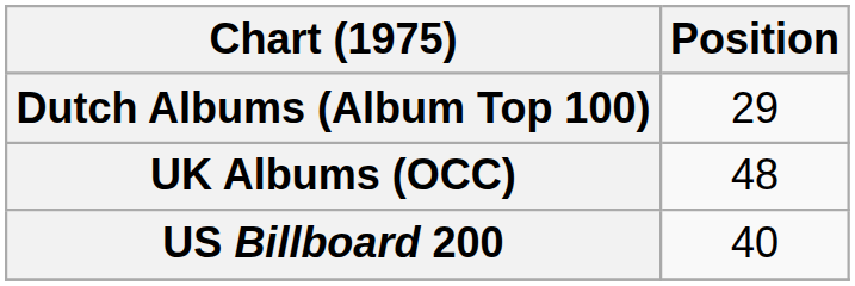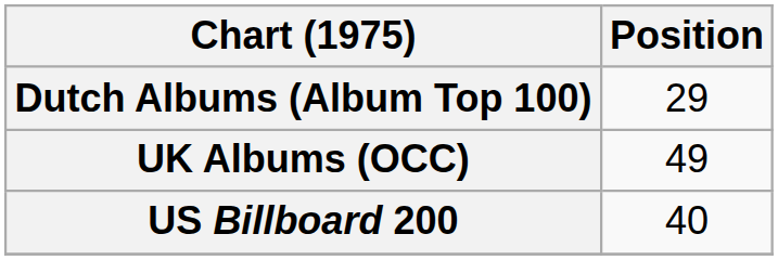UK Albums (OCC) | Position: 48 -> 49
